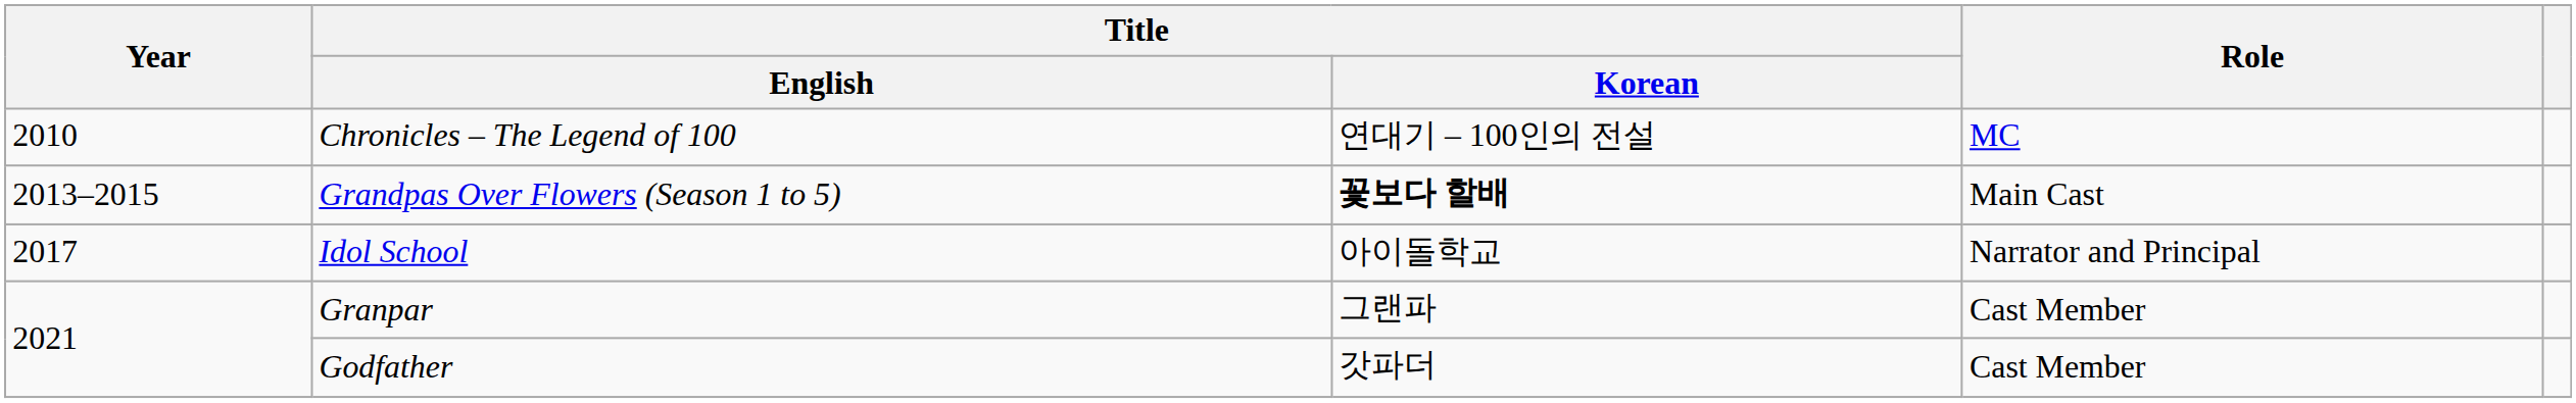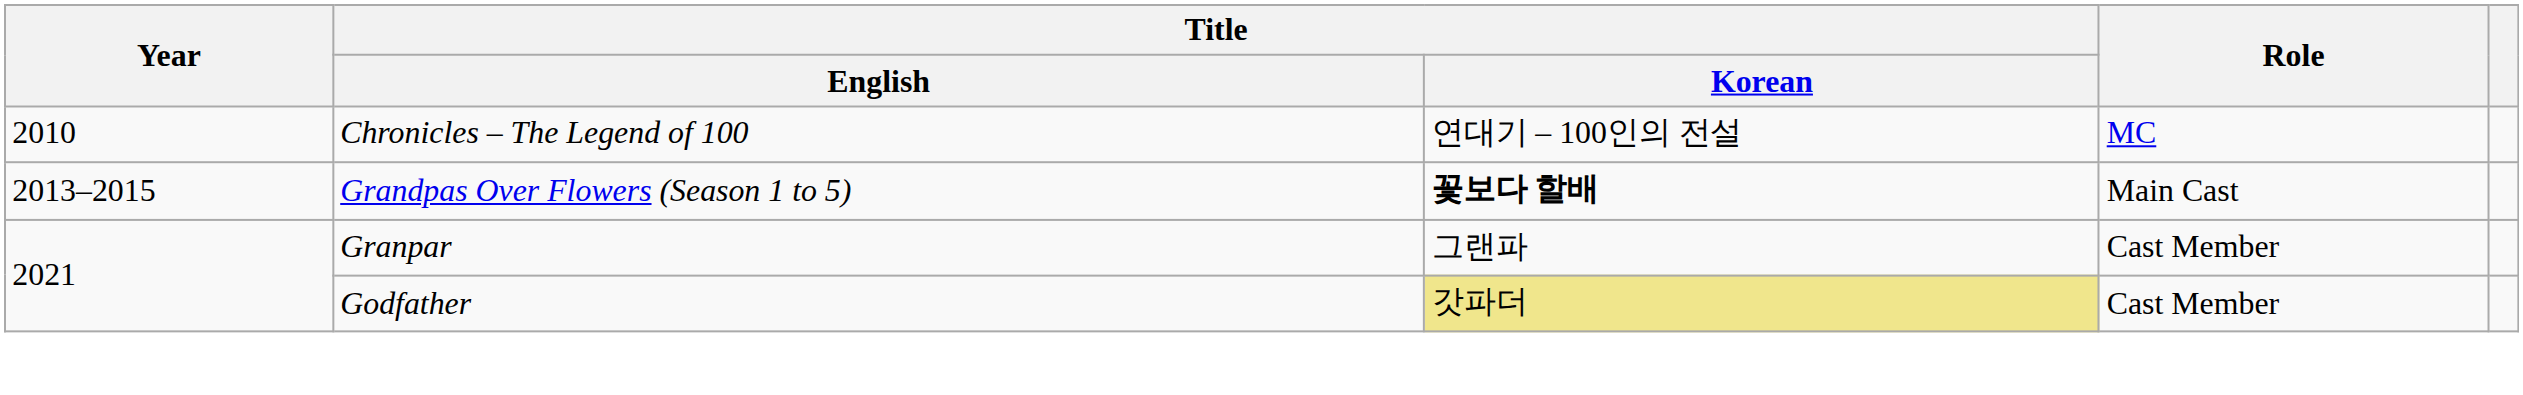- row: 2017 | Idol School | 아이돌학교 | Narrator and Principal
Godfather | Title / Korean: no background -> khaki background
